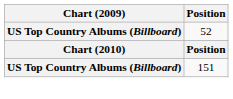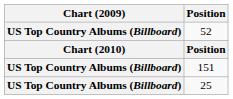+ row: US Top Country Albums (Billboard) | 25
